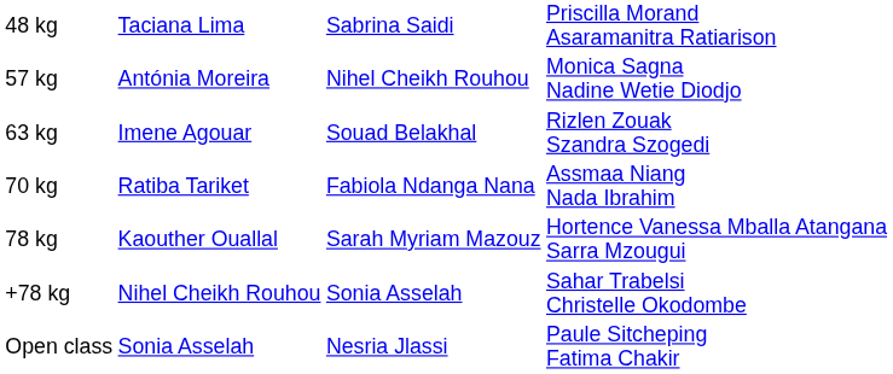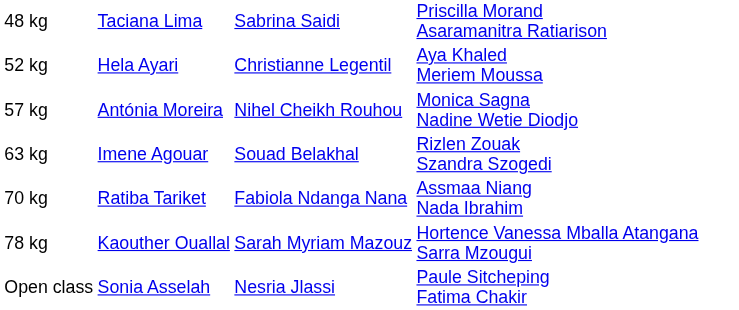+ row: 52 kg | Hela Ayari | Christianne Legentil | Aya Khaled Meriem Moussa
- row: +78 kg | Nihel Cheikh Rouhou | Sonia Asselah | Sahar Trabelsi Christelle Okodombe
